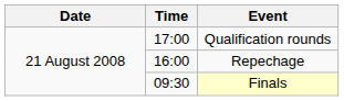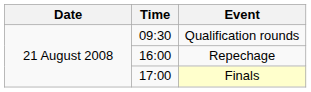Qualification rounds | Time: 17:00 -> 09:30
Finals | Time: 09:30 -> 17:00
